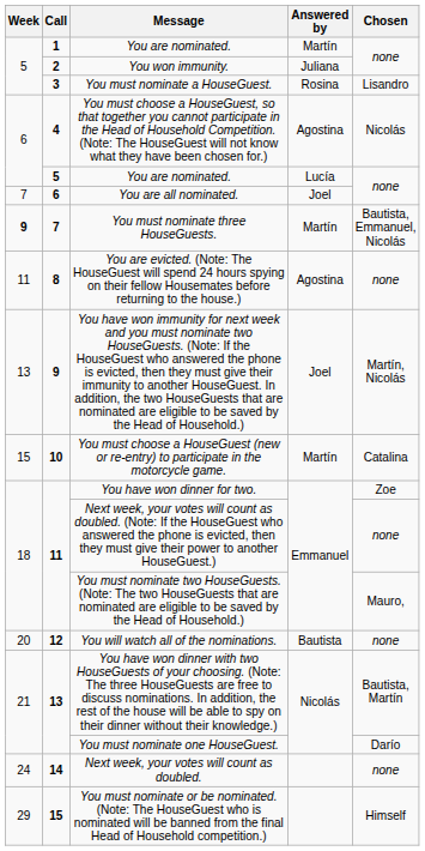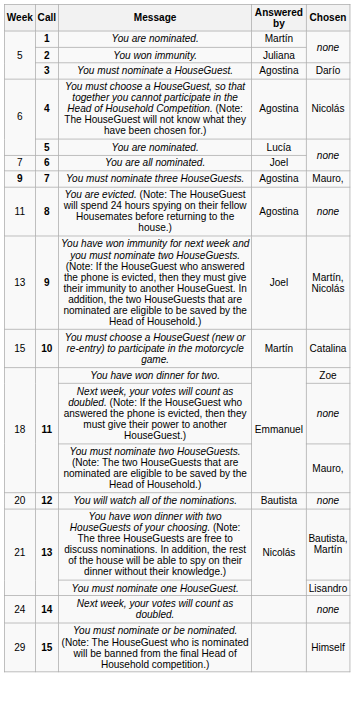You must nominate a HouseGuest. | Answered by: Rosina -> Agostina
You must nominate a HouseGuest. | Chosen: Lisandro -> Darío
You must nominate three HouseGuests. | Answered by: Martín -> Agostina
You must nominate three HouseGuests. | Chosen: Bautista, Emmanuel, Nicolás -> Mauro,
You must nominate one HouseGuest. | Chosen: Darío -> Lisandro
